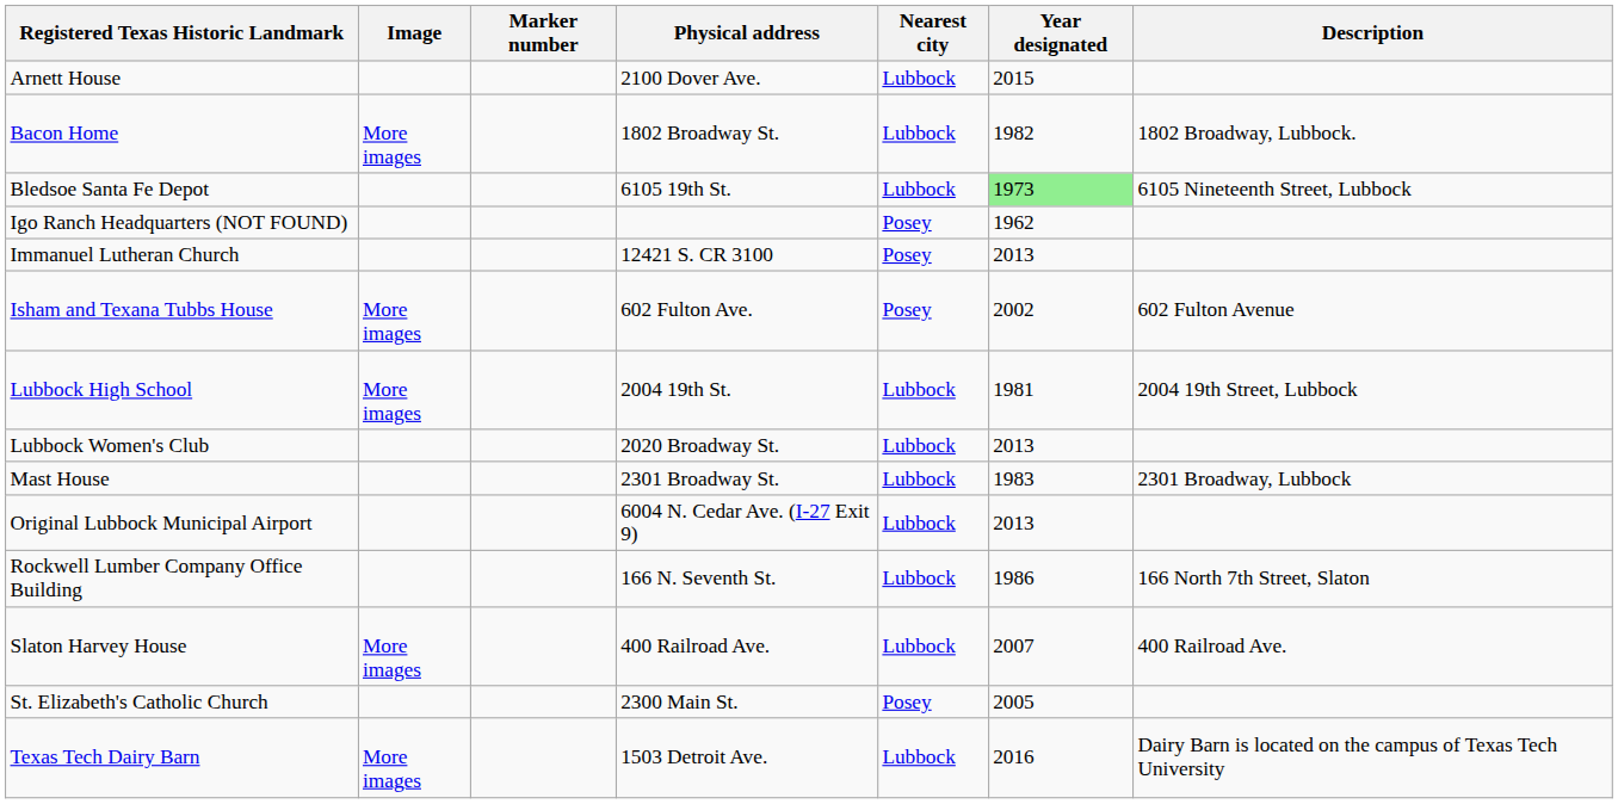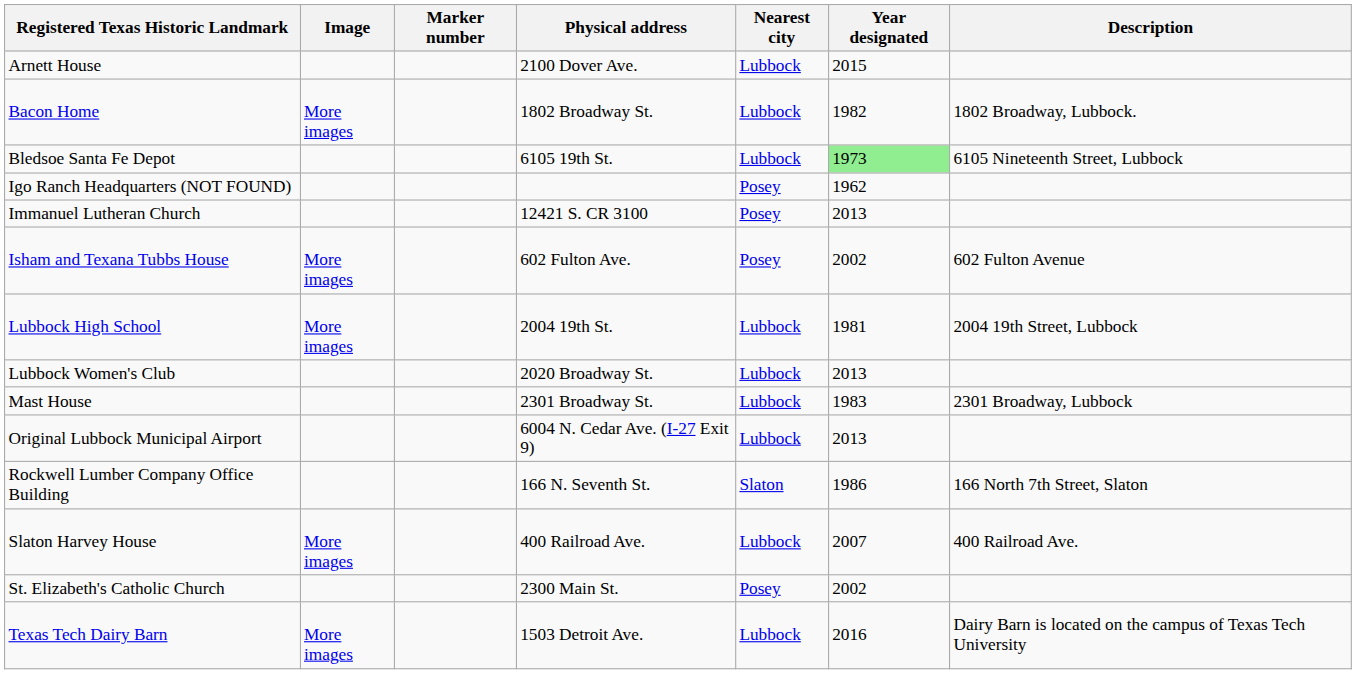Rockwell Lumber Company Office Building | Nearest city: Lubbock -> Slaton
St. Elizabeth's Catholic Church | Year designated: 2005 -> 2002
